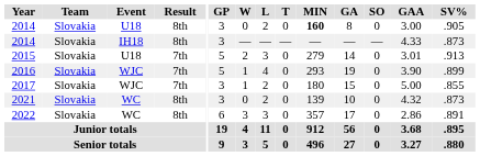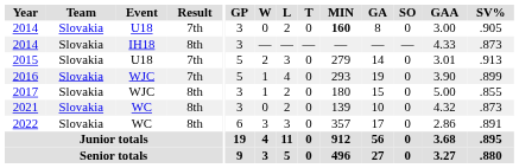2014 / U18 | Result: 8th -> 7th
2017 | Result: 7th -> 8th
